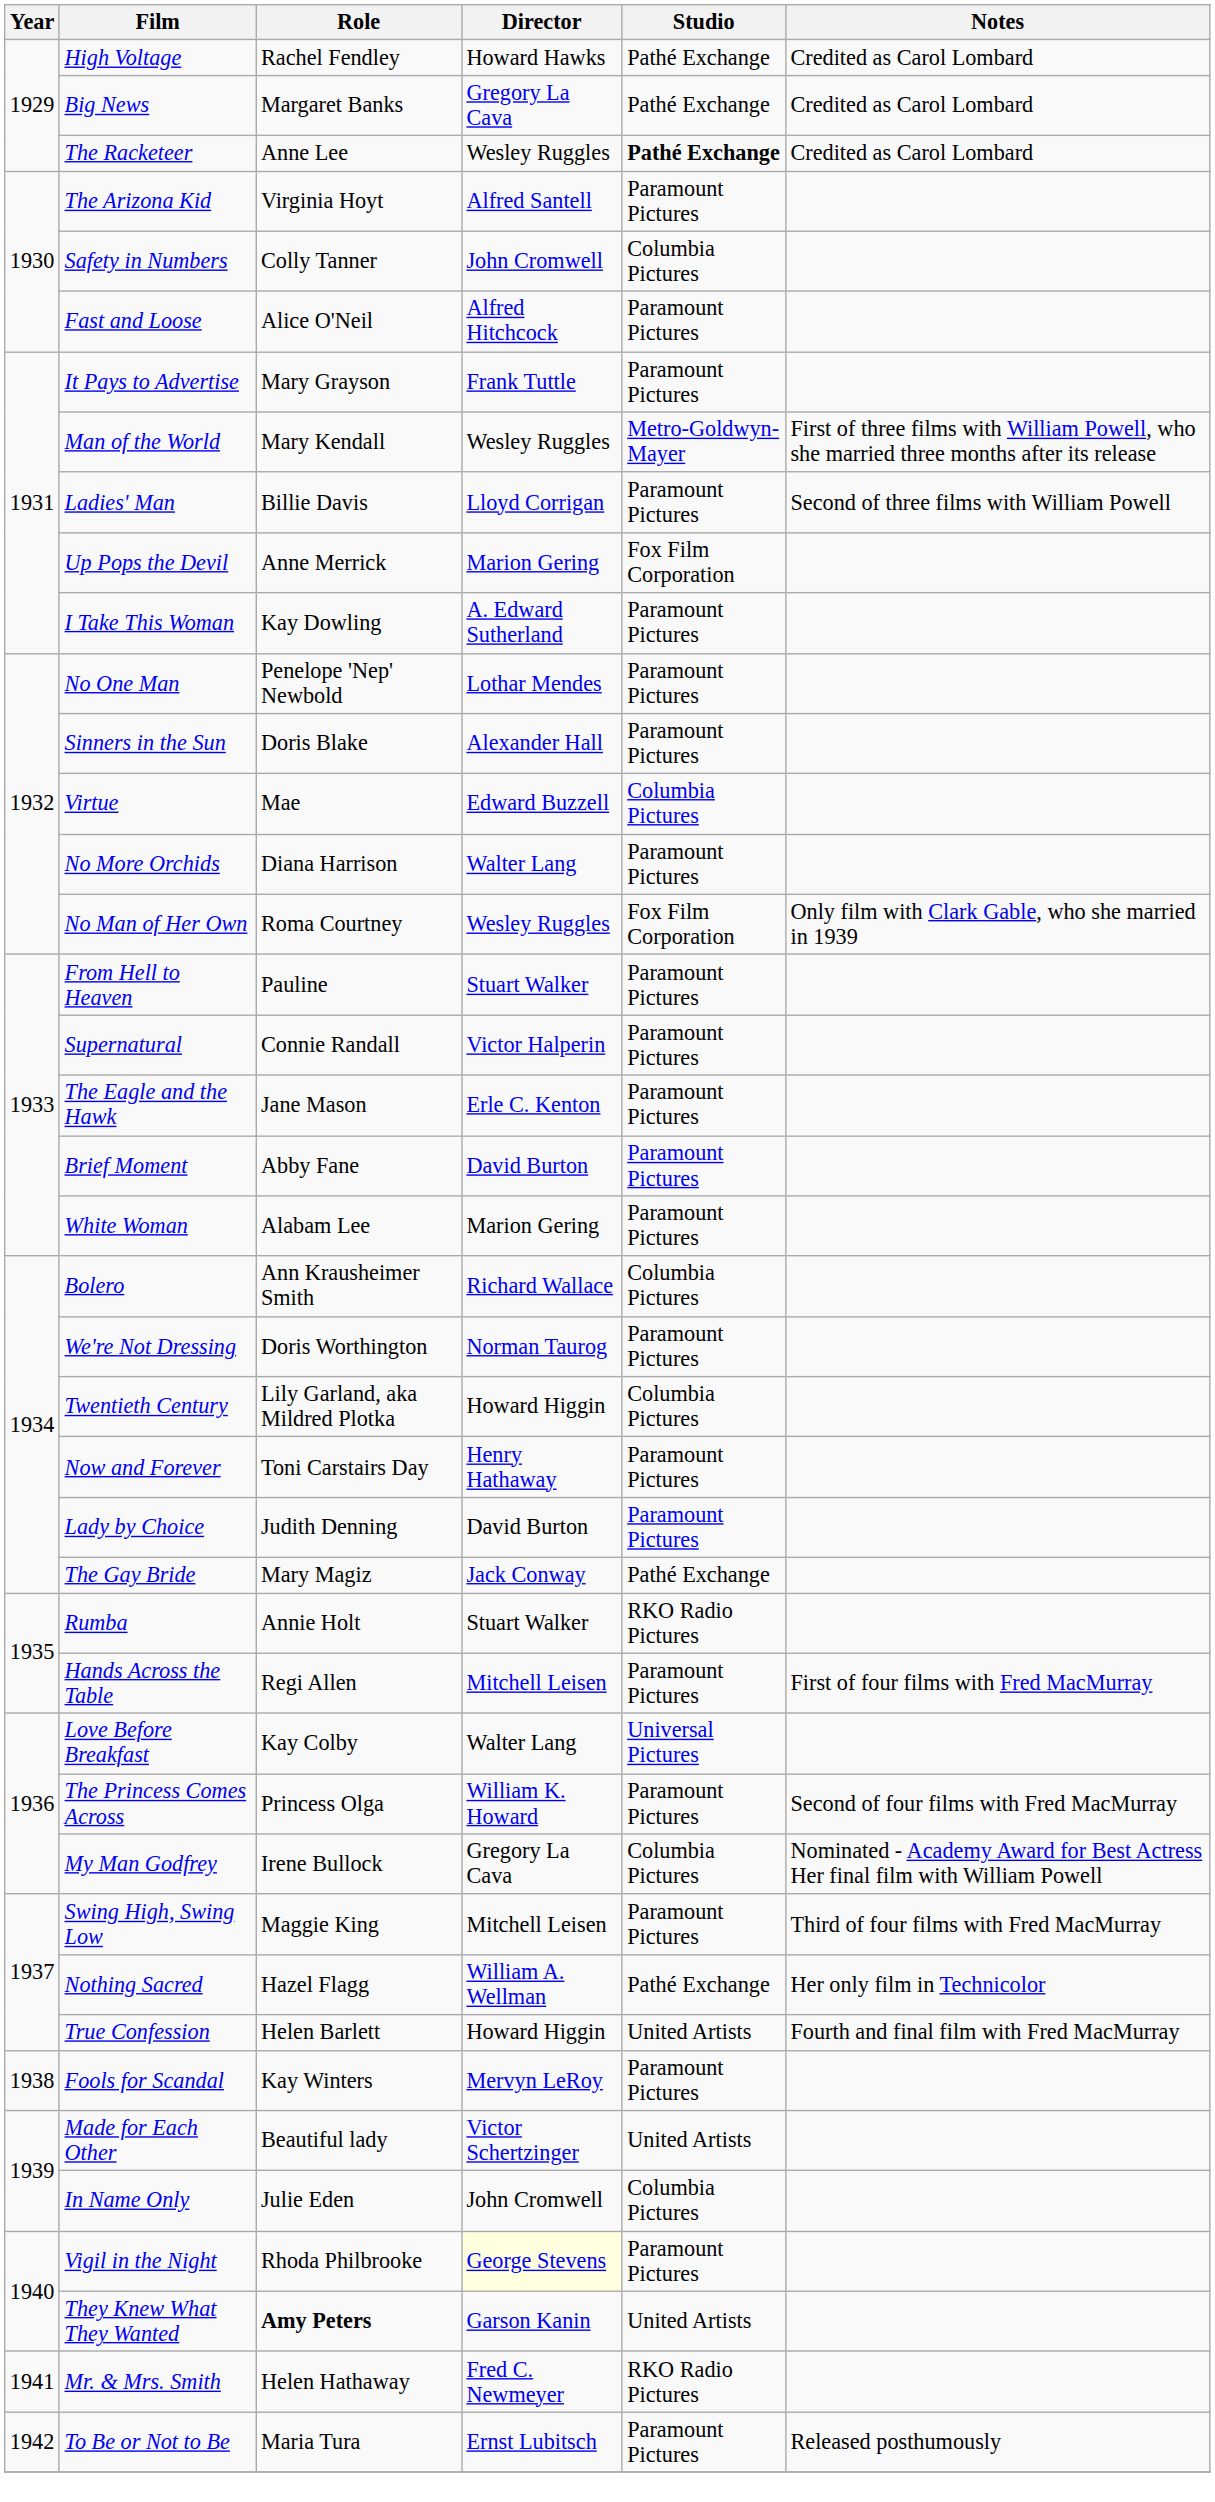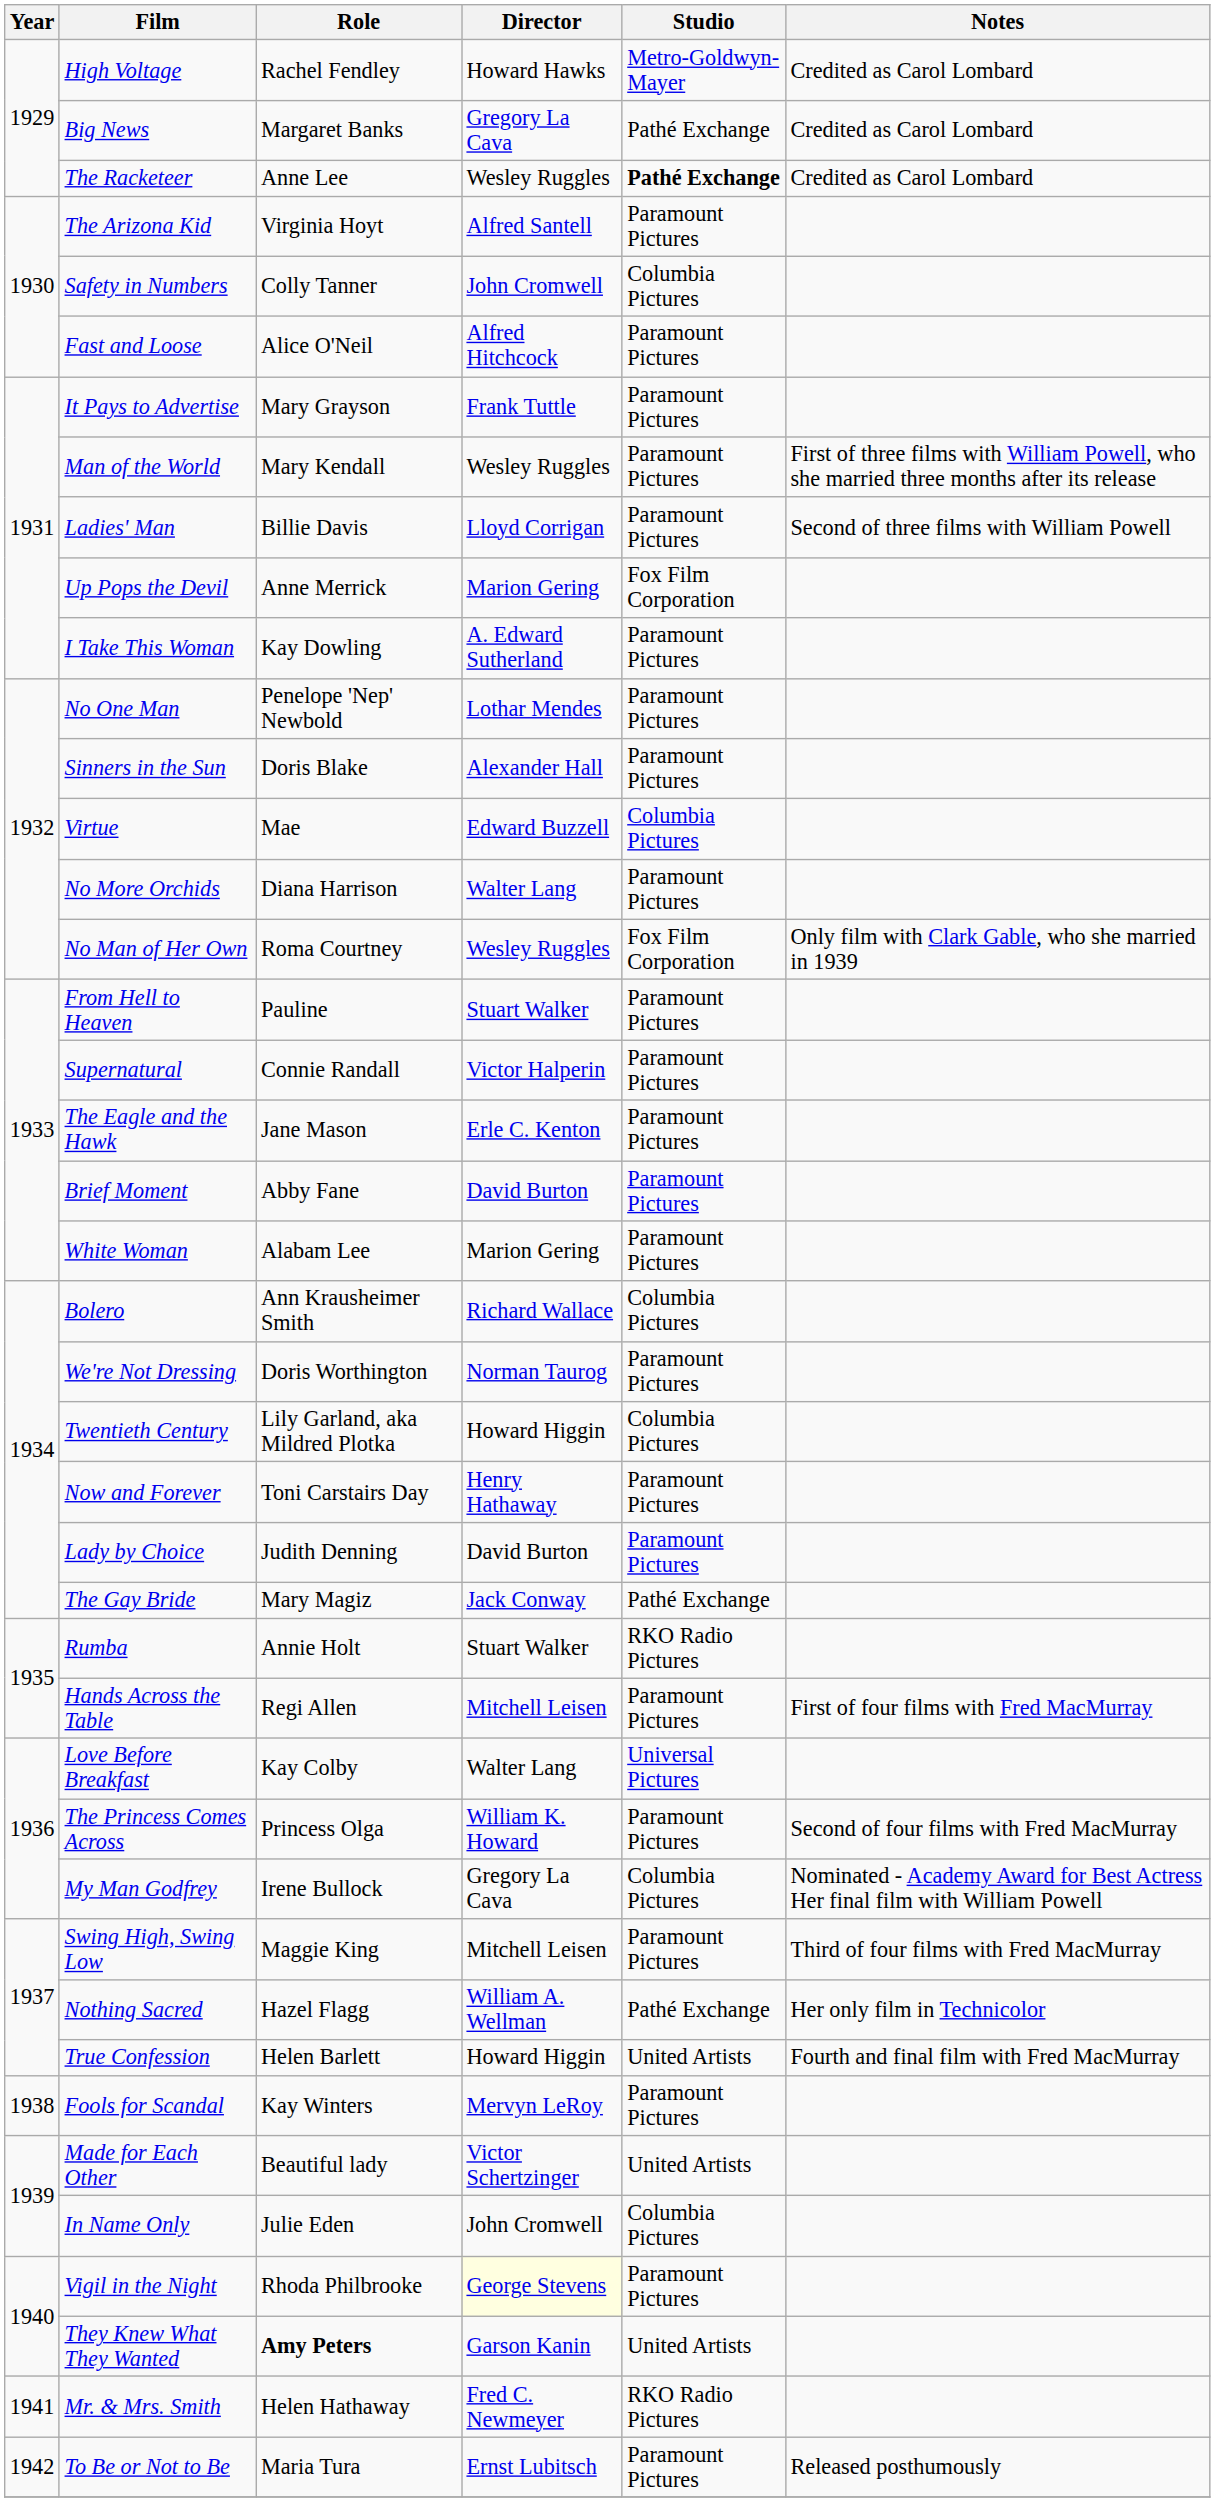High Voltage | Studio: Pathé Exchange -> Metro-Goldwyn-Mayer
Man of the World | Studio: Metro-Goldwyn-Mayer -> Paramount Pictures
